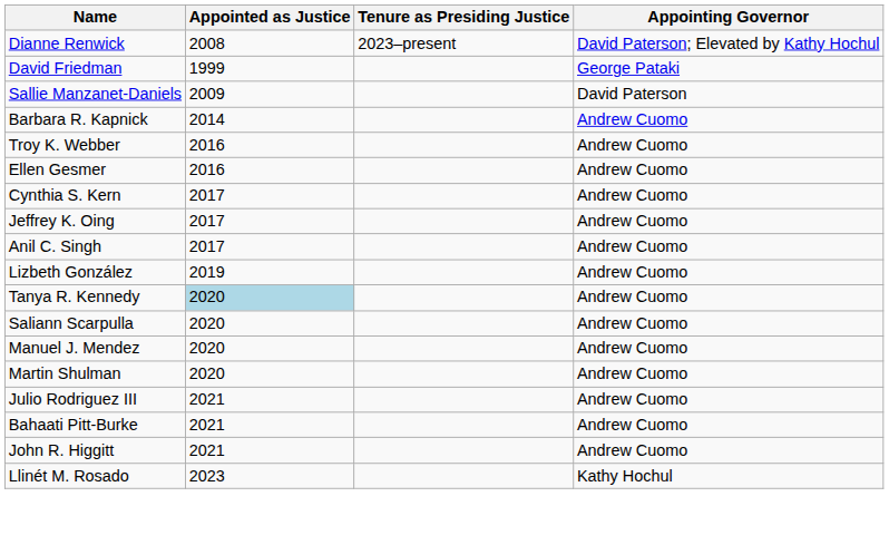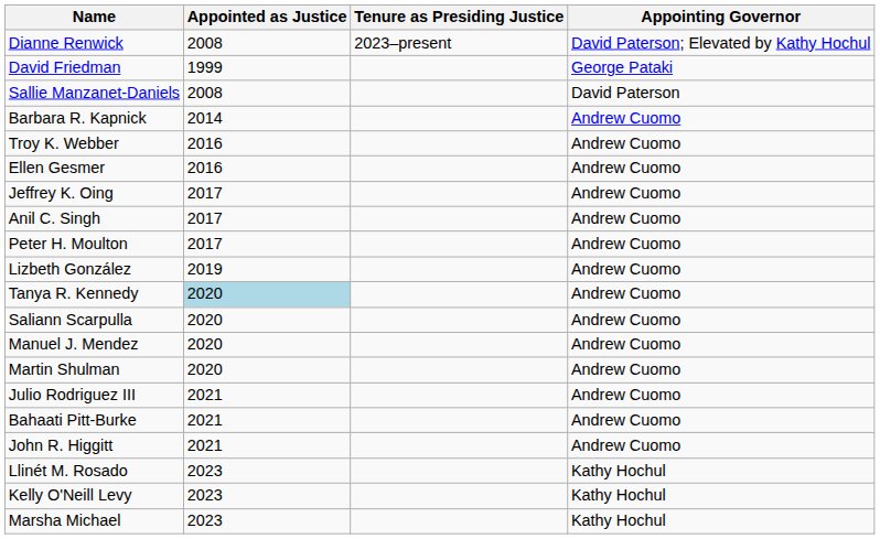Sallie Manzanet-Daniels | Appointed as Justice: 2009 -> 2008
- row: Cynthia S. Kern | 2017 | Andrew Cuomo
+ row: Peter H. Moulton | 2017 | Andrew Cuomo
+ row: Kelly O'Neill Levy | 2023 | Kathy Hochul
+ row: Marsha Michael | 2023 | Kathy Hochul
